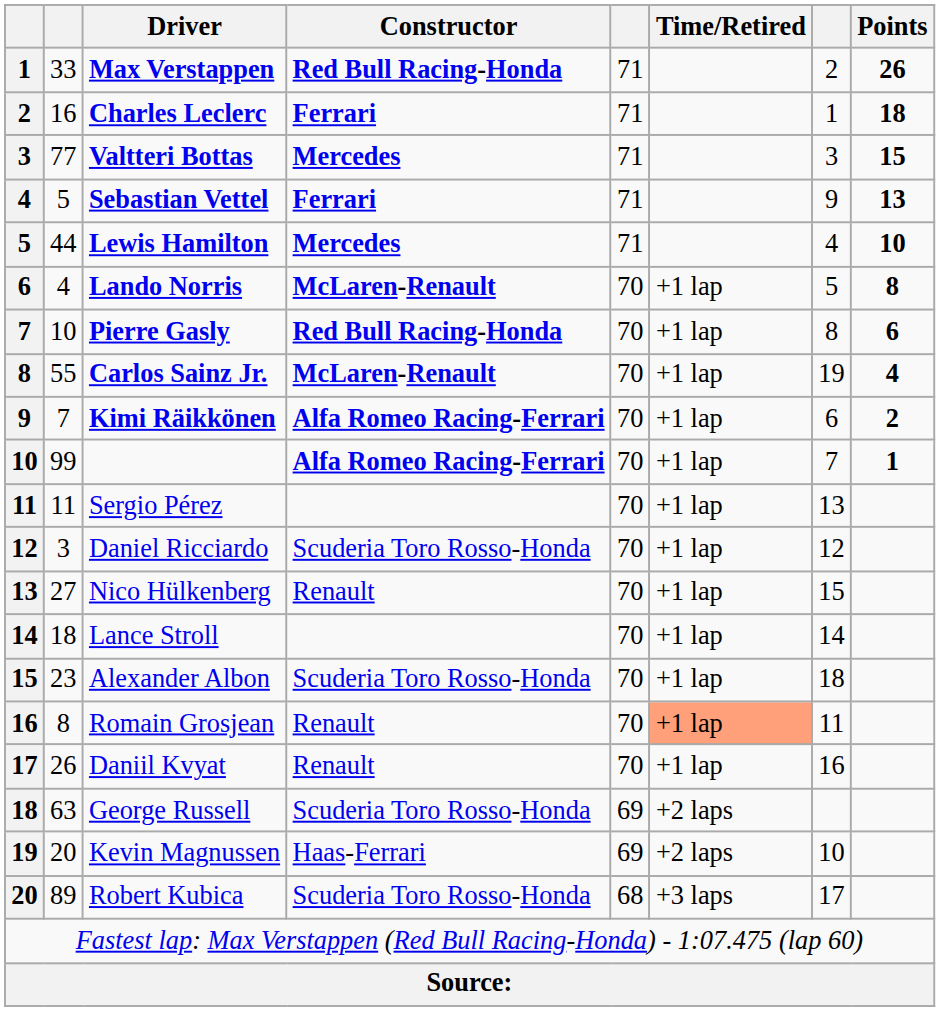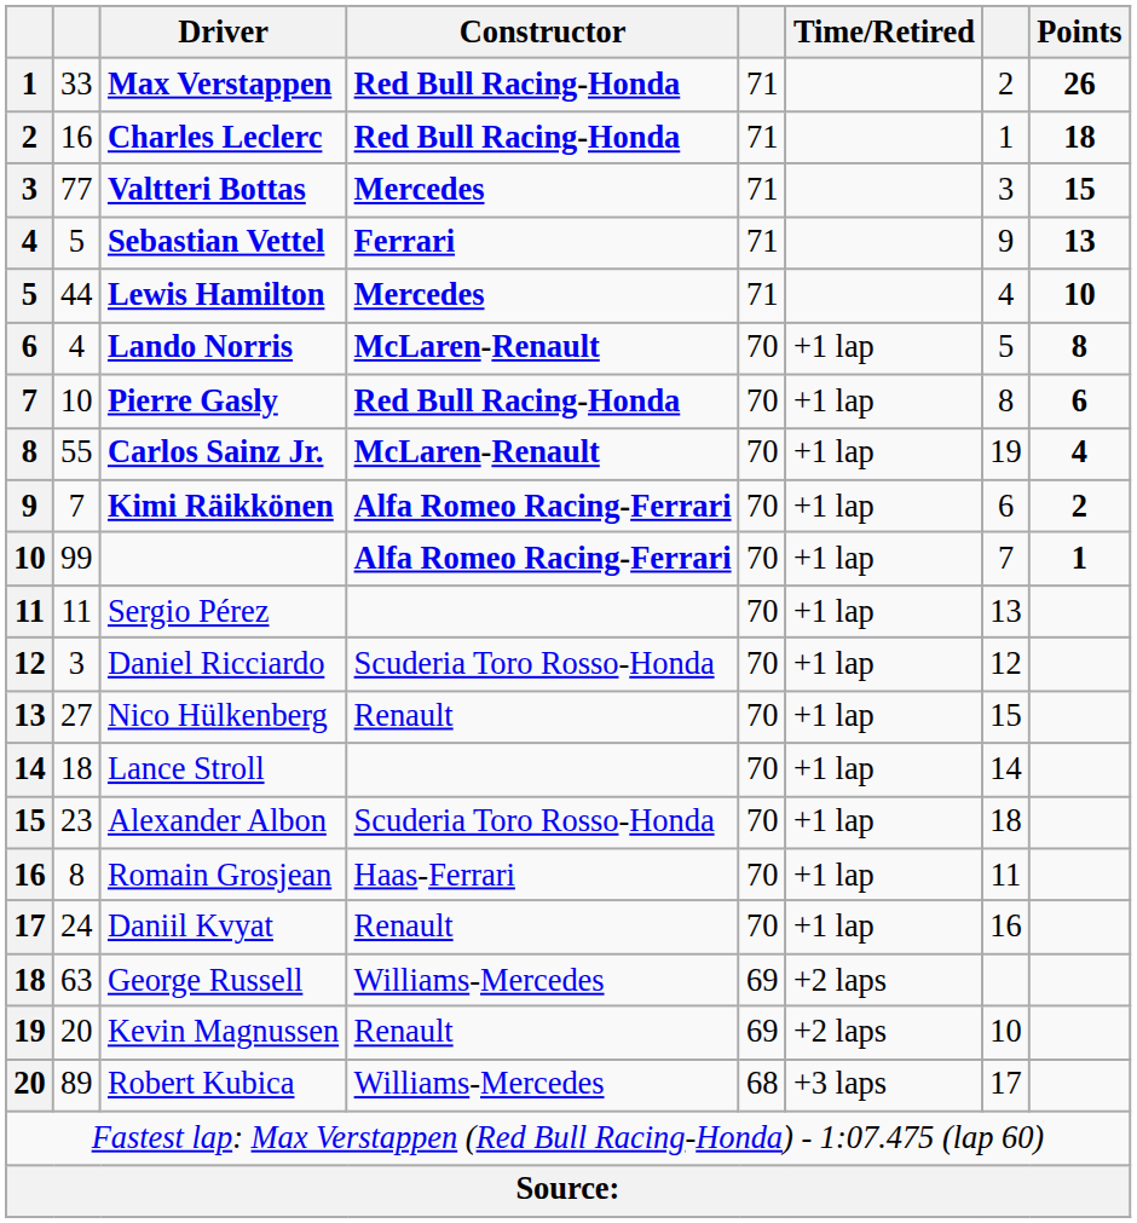Charles Leclerc | Constructor: Ferrari -> Red Bull Racing-Honda
Romain Grosjean | Constructor: Renault -> Haas-Ferrari
Romain Grosjean | Time/Retired: lightsalmon background -> no background
Daniil Kvyat | column 2: 26 -> 24
George Russell | Constructor: Scuderia Toro Rosso-Honda -> Williams-Mercedes
Kevin Magnussen | Constructor: Haas-Ferrari -> Renault
Robert Kubica | Constructor: Scuderia Toro Rosso-Honda -> Williams-Mercedes
